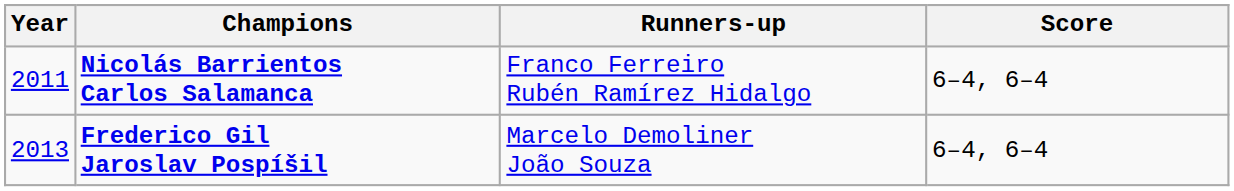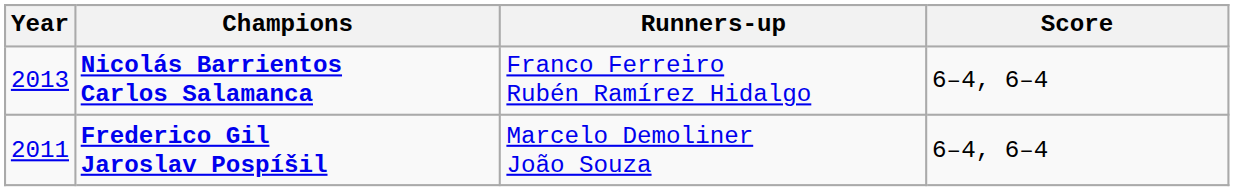Nicolás Barrientos Carlos Salamanca | Year: 2011 -> 2013
Frederico Gil Jaroslav Pospíšil | Year: 2013 -> 2011
